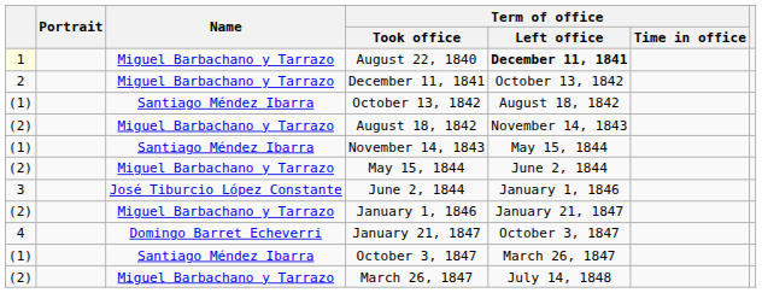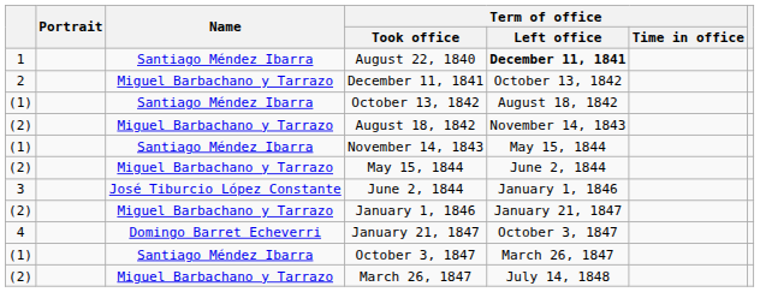August 22, 1840 | column 1: lightyellow background -> no background
August 22, 1840 | Name: Miguel Barbachano y Tarrazo -> Santiago Méndez Ibarra
